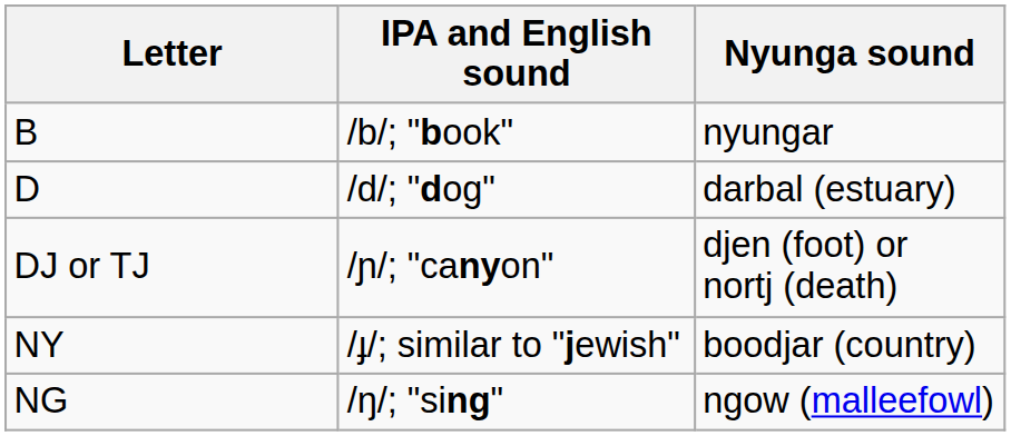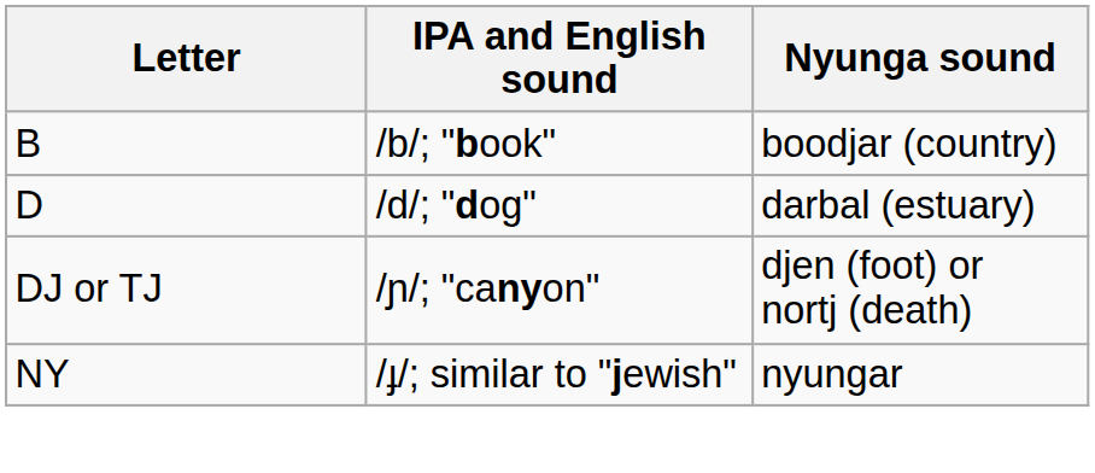B | Nyunga sound: nyungar -> boodjar (country)
NY | Nyunga sound: boodjar (country) -> nyungar
- row: NG | /ŋ/; "sing" | ngow (malleefowl)
